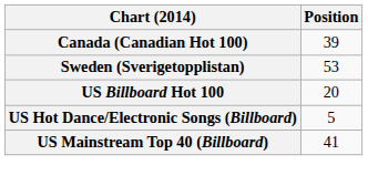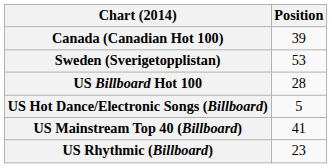US Billboard Hot 100 | Position: 20 -> 28
+ row: US Rhythmic (Billboard) | 23
